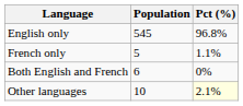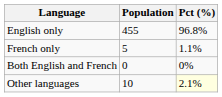English only | Population: 545 -> 455
Both English and French | Population: 6 -> 0
